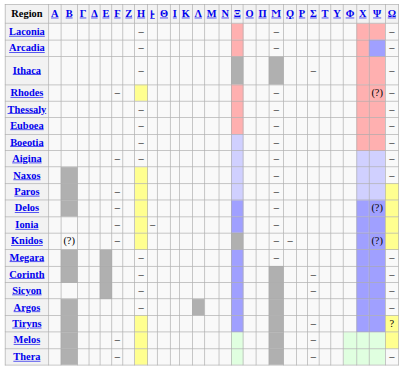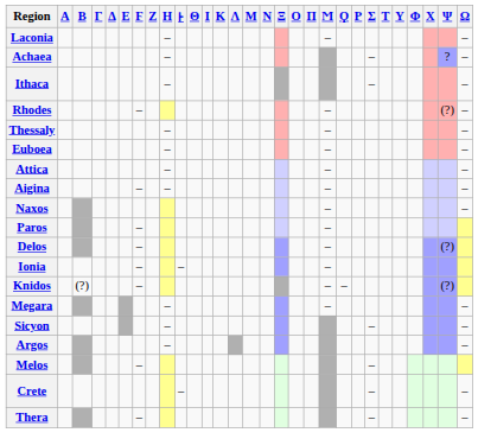- row: Arcadia | – | – | –
+ row: Achaea | – | – | ? | –
- row: Boeotia | – | – | –
+ row: Attica | – | – | –
- row: Corinth | – | – | –
- row: Tiryns | – | ?
+ row: Crete | – | – | –
